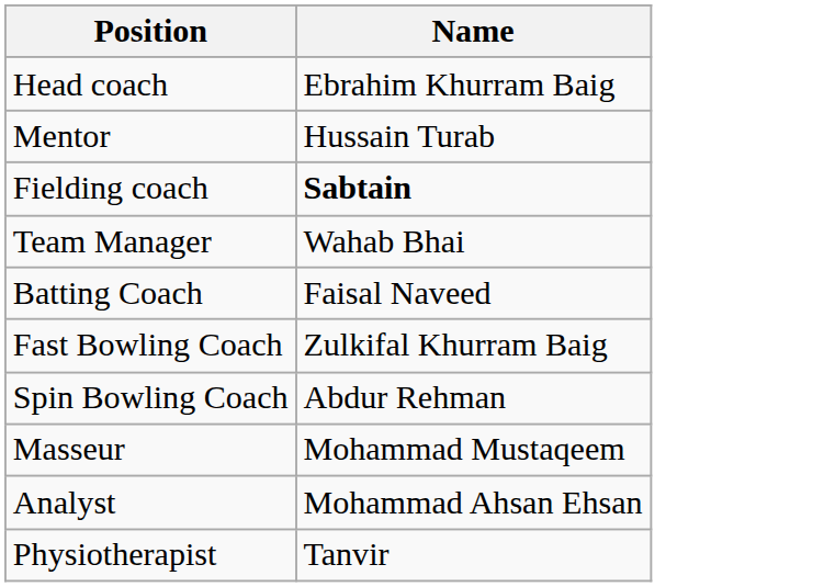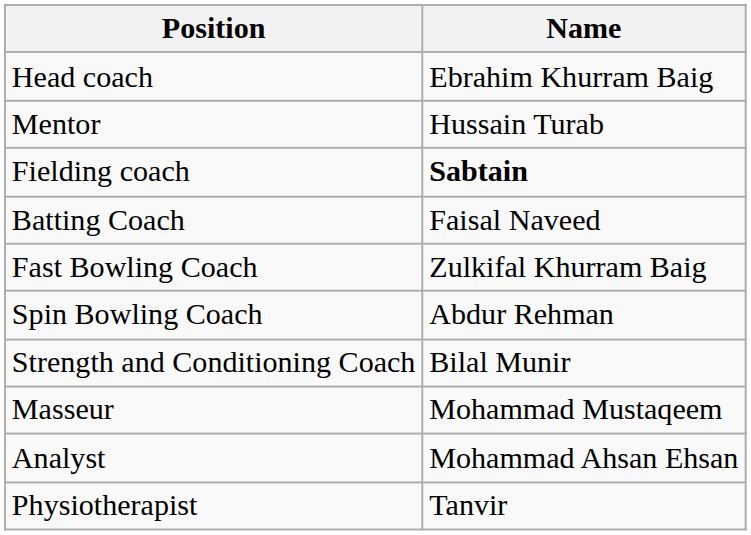- row: Team Manager | Wahab Bhai
+ row: Strength and Conditioning Coach | Bilal Munir
